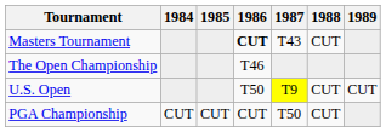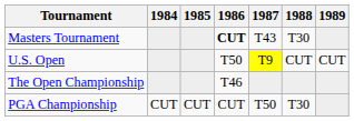Masters Tournament | 1988: CUT -> T30
rows swapped: U.S. Open <-> The Open Championship
PGA Championship | 1988: CUT -> T30
